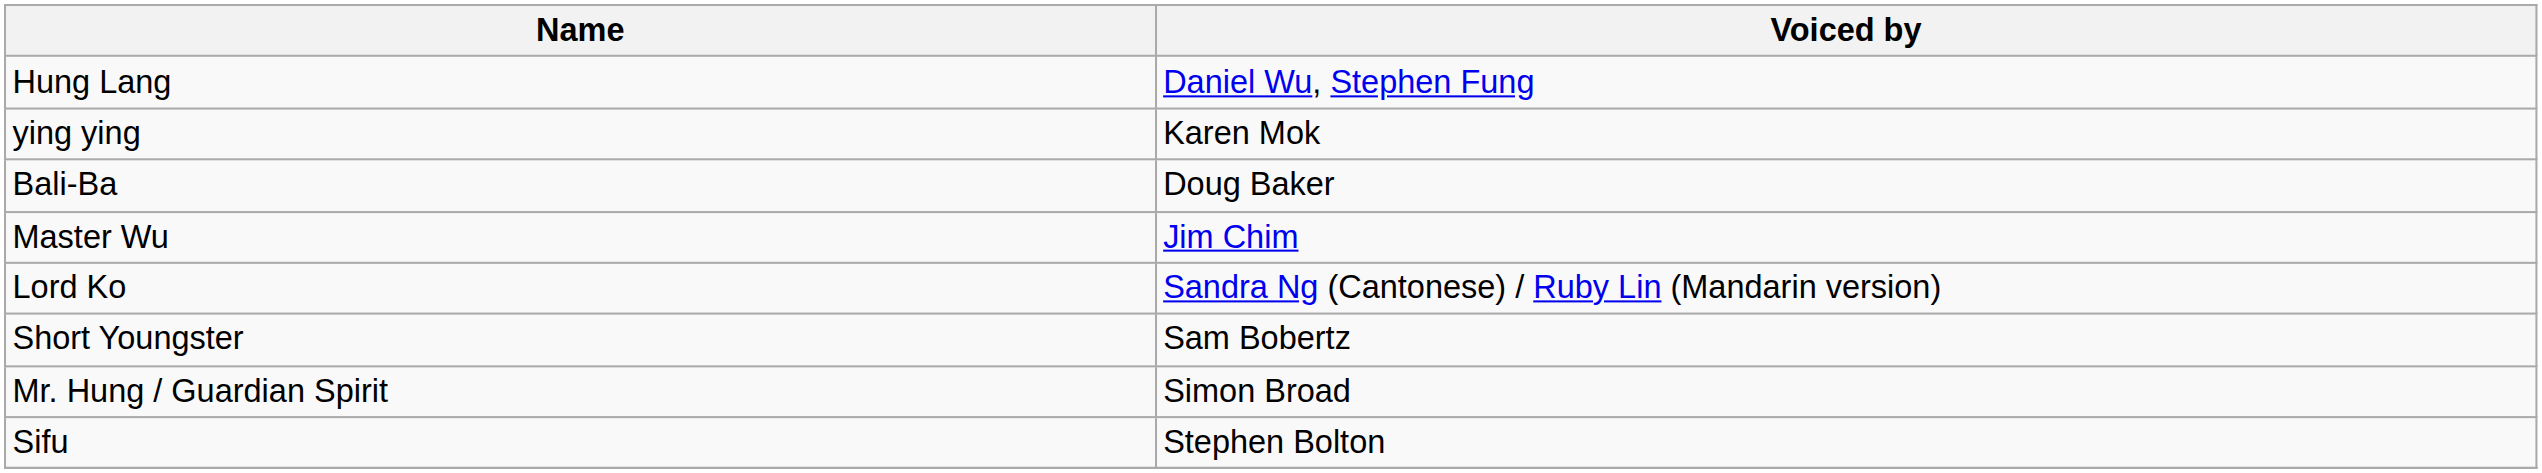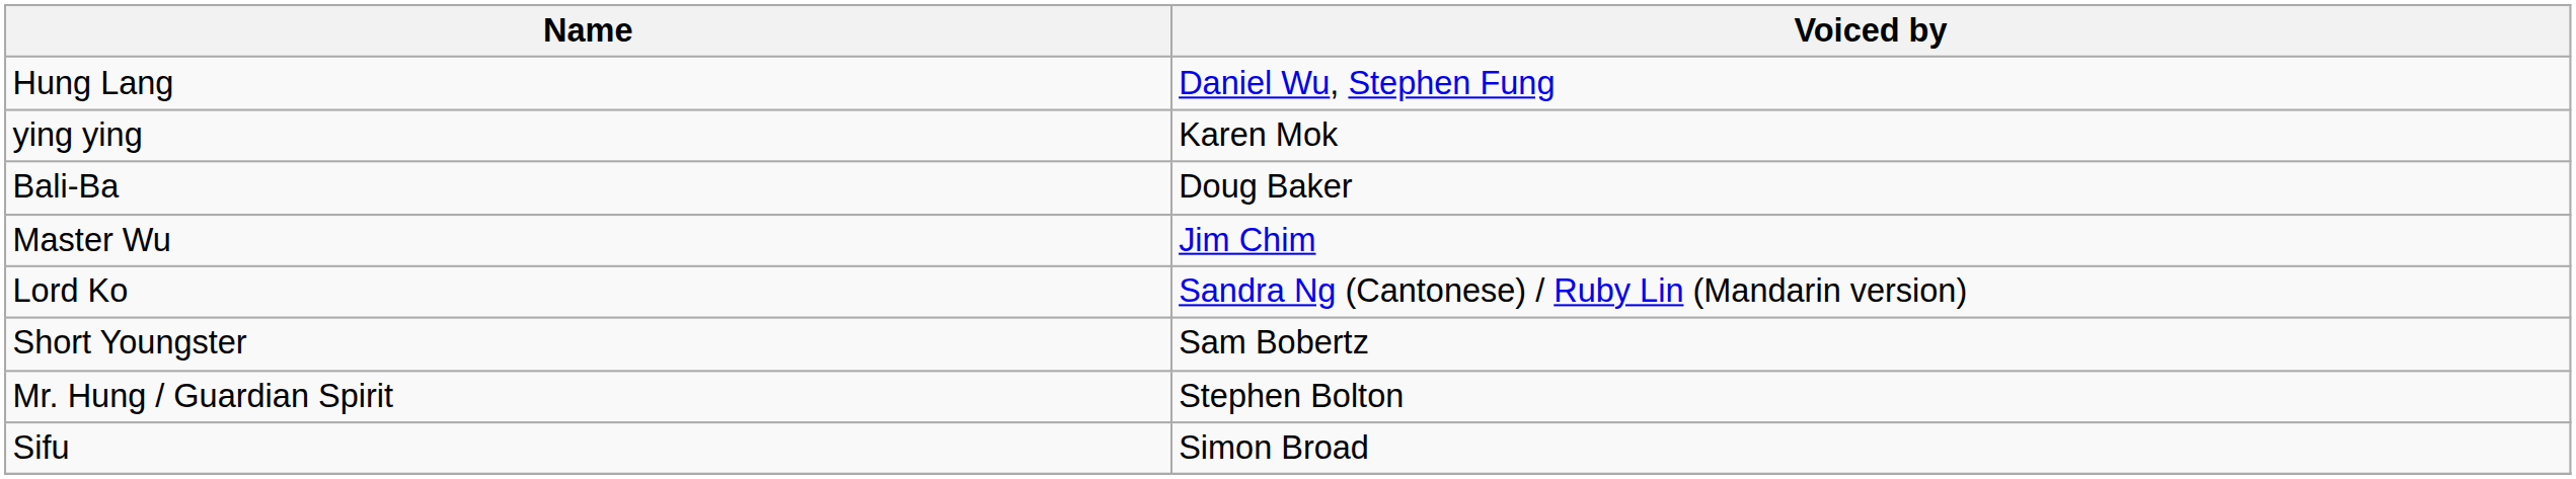Mr. Hung / Guardian Spirit | Voiced by: Simon Broad -> Stephen Bolton
Sifu | Voiced by: Stephen Bolton -> Simon Broad
